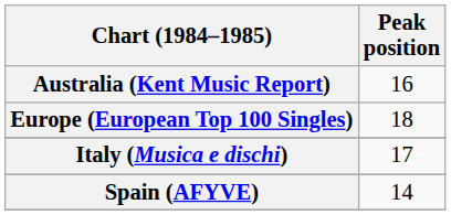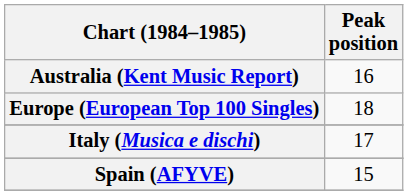Spain (AFYVE) | Peak position: 14 -> 15
